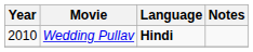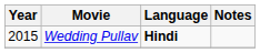Wedding Pullav | Year: 2010 -> 2015
